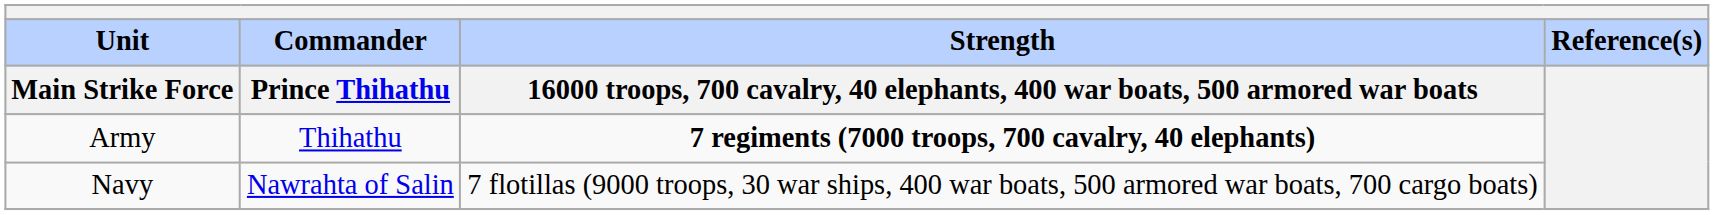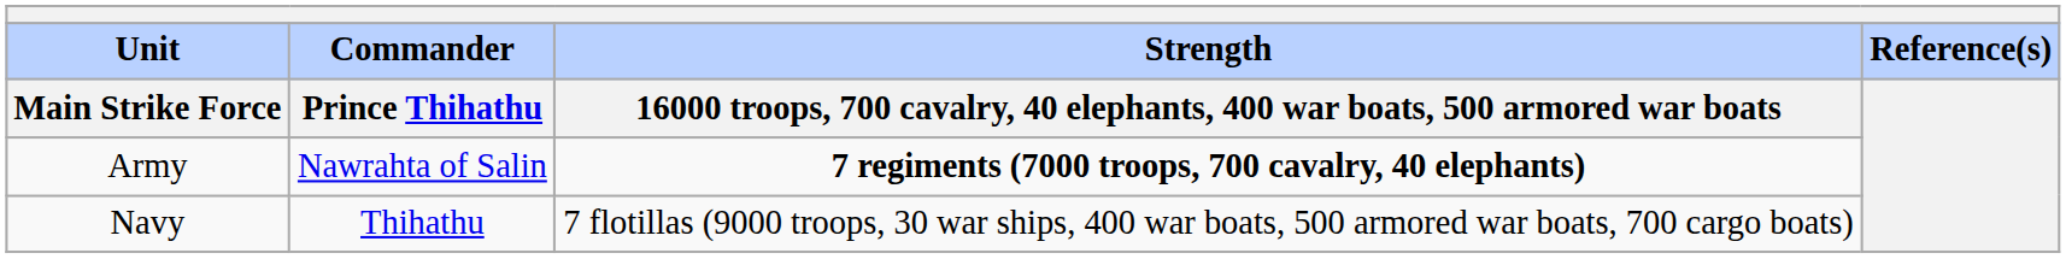Army | Commander / Prince Thihathu: Thihathu -> Nawrahta of Salin
Navy | Commander / Prince Thihathu: Nawrahta of Salin -> Thihathu
